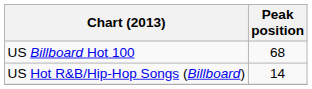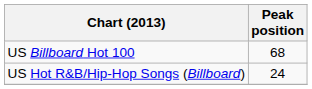US Hot R&B/Hip-Hop Songs (Billboard) | Peak position: 14 -> 24
